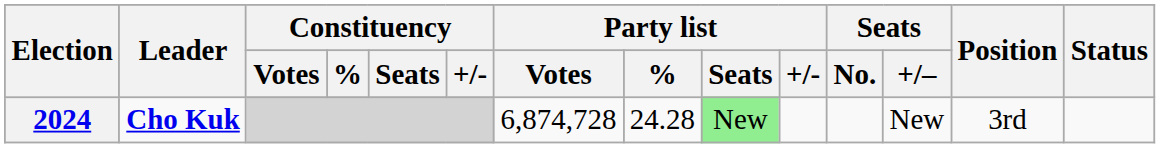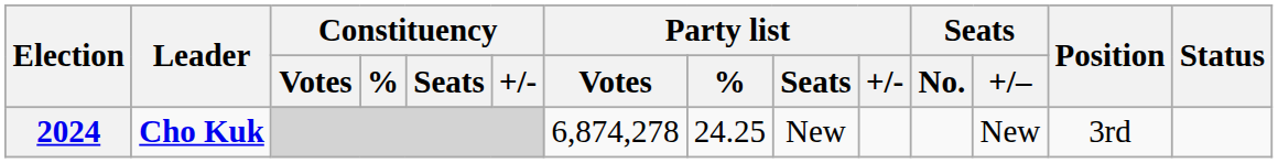2024 | Party list / Votes: 6,874,728 -> 6,874,278
2024 | Party list / %: 24.28 -> 24.25
2024 | Party list / Seats: lightgreen background -> no background
